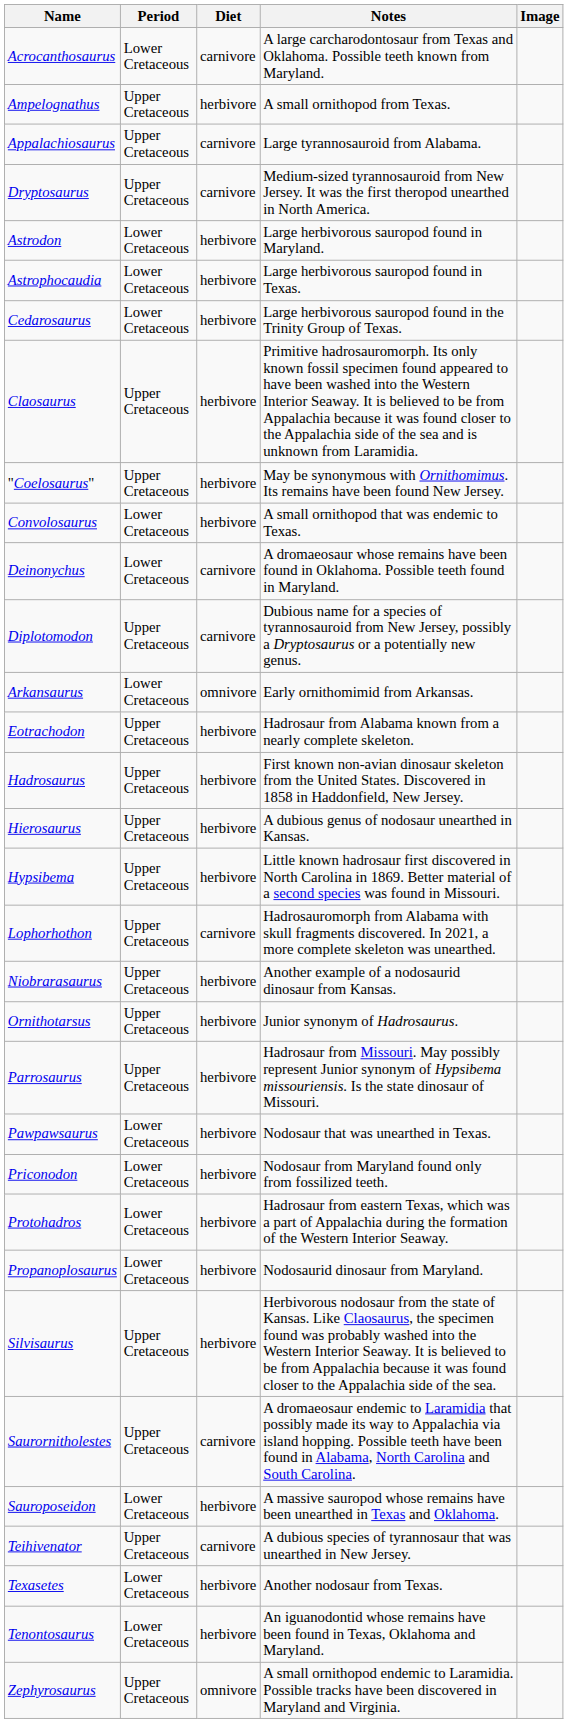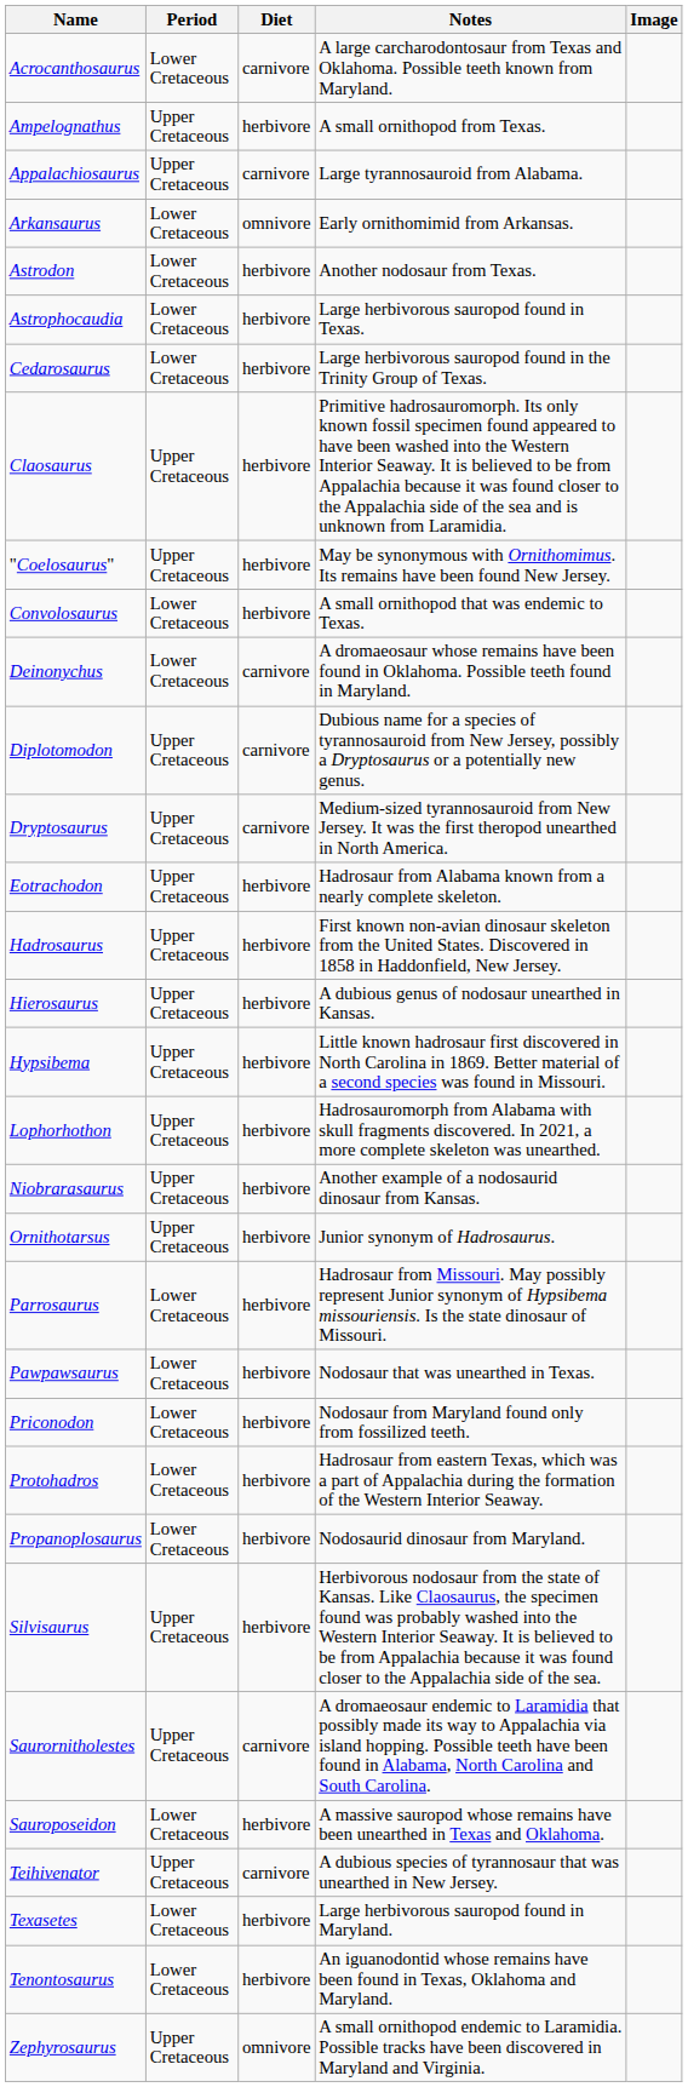rows swapped: Arkansaurus <-> Dryptosaurus
Astrodon | Notes: Large herbivorous sauropod found in Maryland. -> Another nodosaur from Texas.
Lophorhothon | Diet: carnivore -> herbivore
Parrosaurus | Period: Upper Cretaceous -> Lower Cretaceous
Texasetes | Notes: Another nodosaur from Texas. -> Large herbivorous sauropod found in Maryland.
